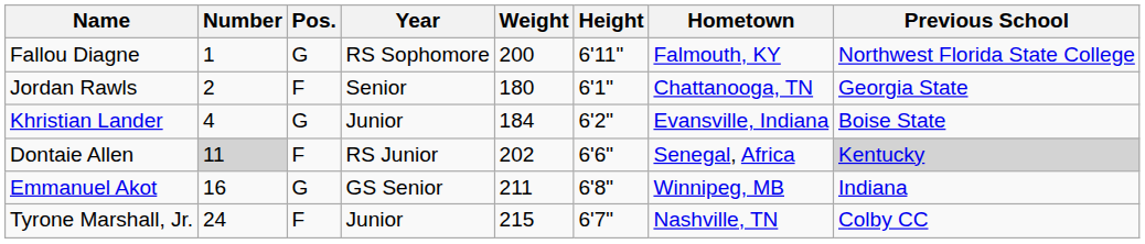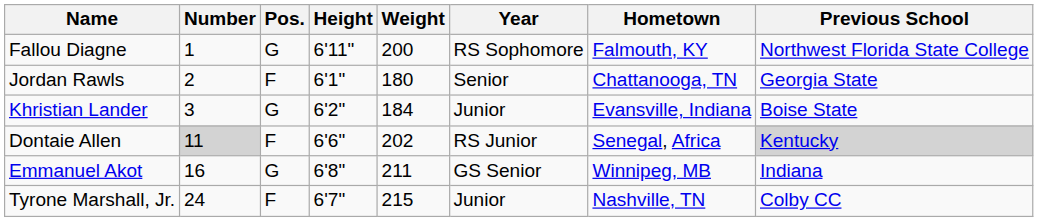columns swapped: Height <-> Year
Khristian Lander | Number: 4 -> 3
